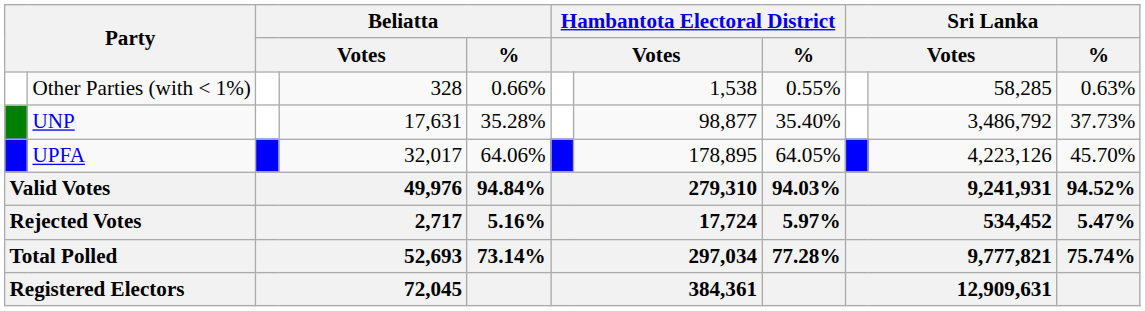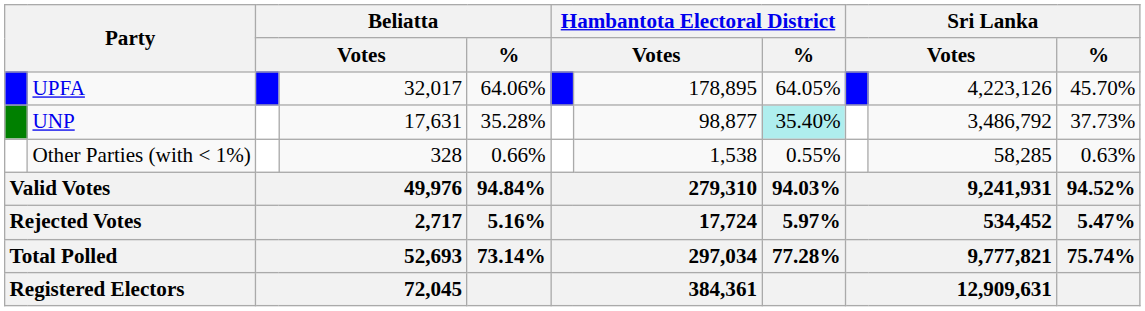rows swapped: UPFA <-> Other Parties (with < 1%)
UNP | Hambantota Electoral District / %: no background -> paleturquoise background
